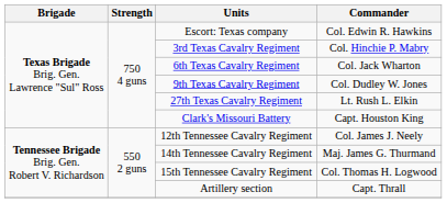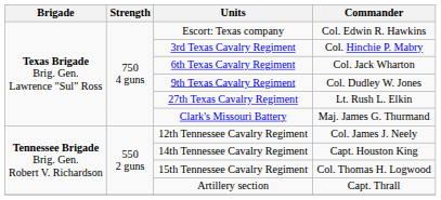Clark's Missouri Battery | Commander: Capt. Houston King -> Maj. James G. Thurmand
14th Tennessee Cavalry Regiment | Commander: Maj. James G. Thurmand -> Capt. Houston King
